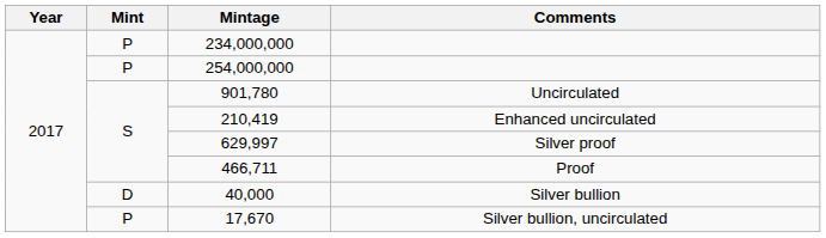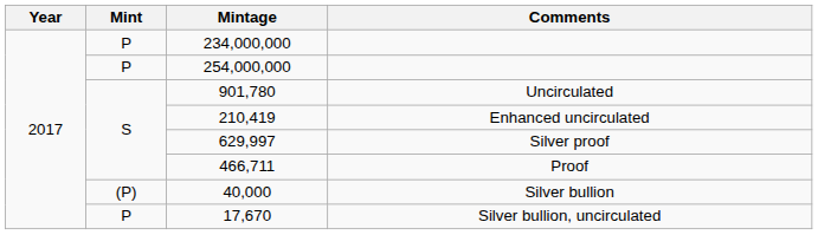40,000 | Mint: D -> (P)
